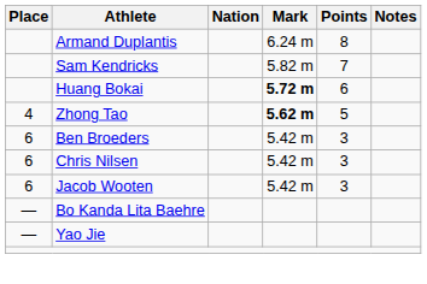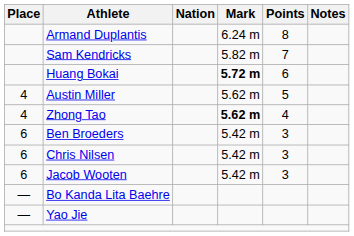+ row: 4 | Austin Miller | 5.62 m | 5
Zhong Tao | Points: 5 -> 4
